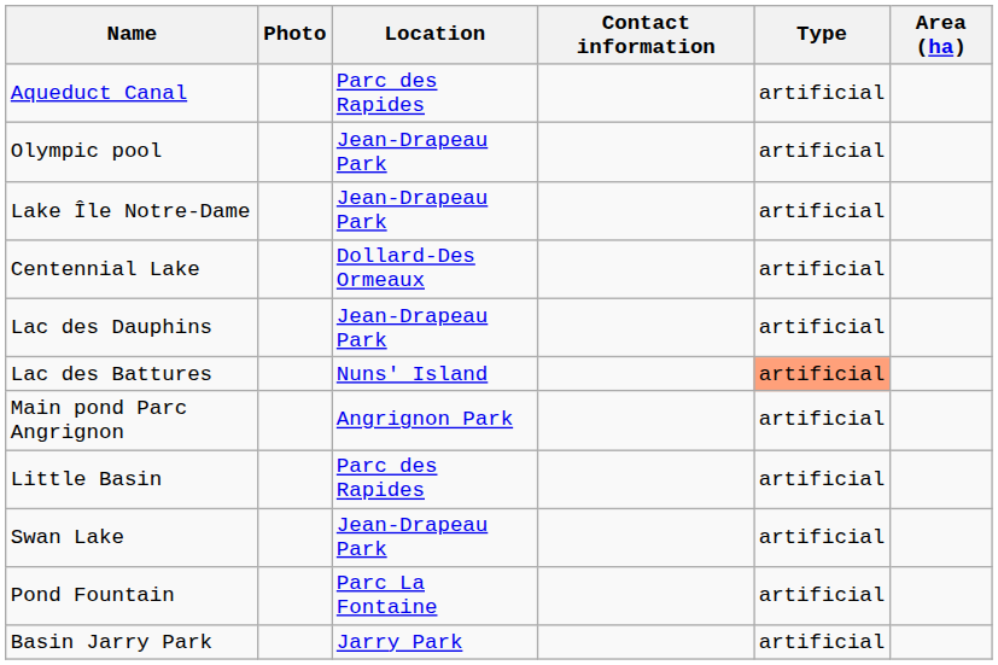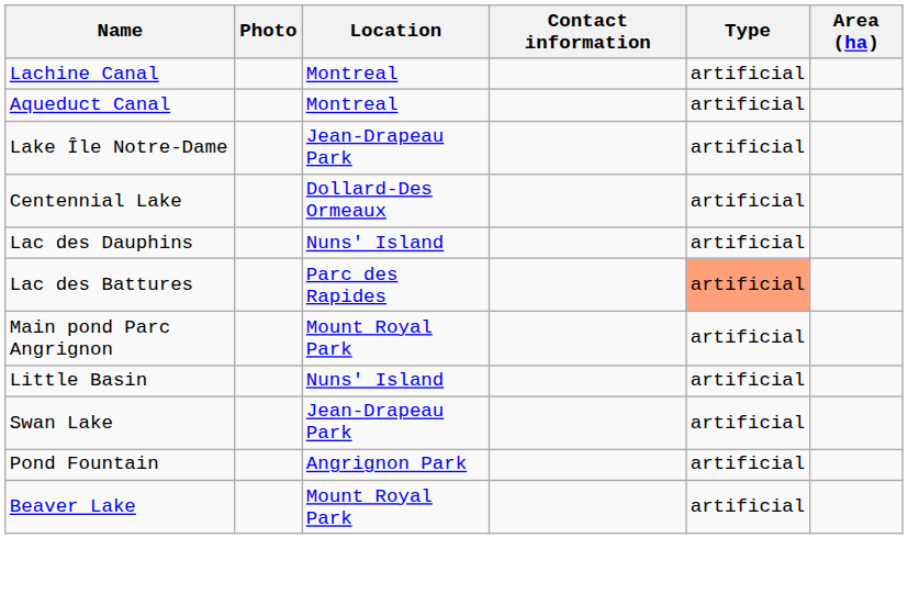+ row: Lachine Canal | Montreal | artificial
Aqueduct Canal | Location: Parc des Rapides -> Montreal
- row: Olympic pool | Jean-Drapeau Park | artificial
Lac des Dauphins | Location: Jean-Drapeau Park -> Nuns' Island
Lac des Battures | Location: Nuns' Island -> Parc des Rapides
Main pond Parc Angrignon | Location: Angrignon Park -> Mount Royal Park
Little Basin | Location: Parc des Rapides -> Nuns' Island
Pond Fountain | Location: Parc La Fontaine -> Angrignon Park
+ row: Beaver Lake | Mount Royal Park | artificial
- row: Basin Jarry Park | Jarry Park | artificial
